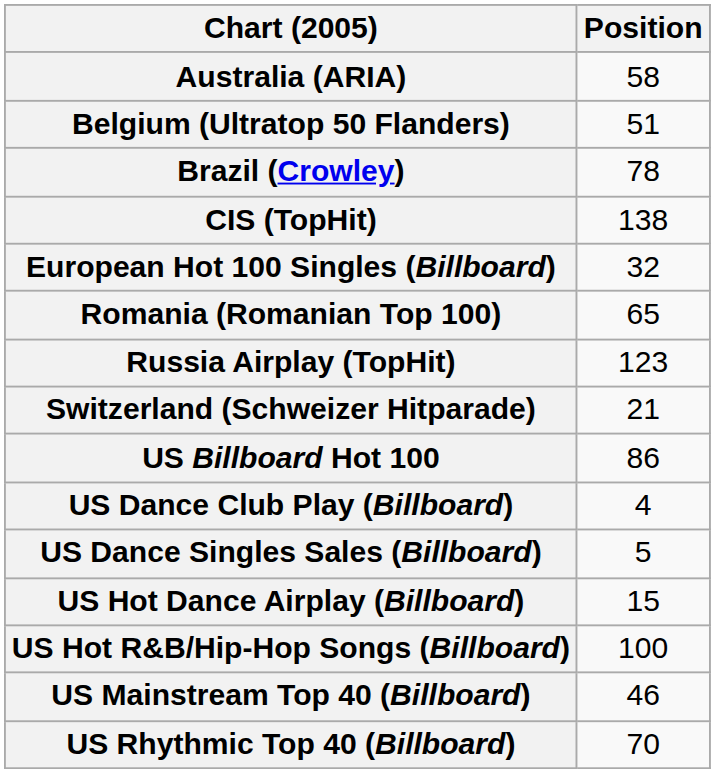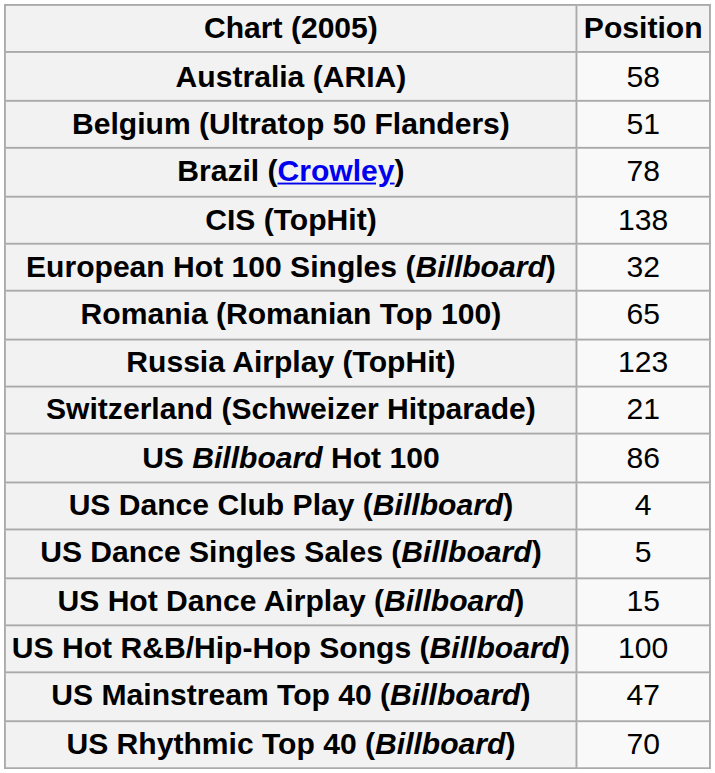US Mainstream Top 40 (Billboard) | Position: 46 -> 47
